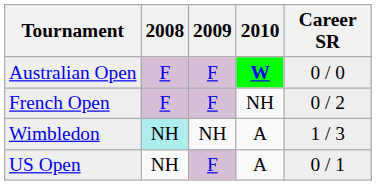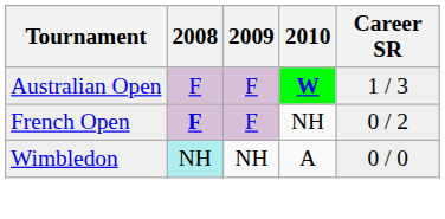Australian Open | Career SR: 0 / 0 -> 1 / 3
French Open | 2008: normal -> bold
Wimbledon | Career SR: 1 / 3 -> 0 / 0
- row: US Open | NH | F | A | 0 / 1
